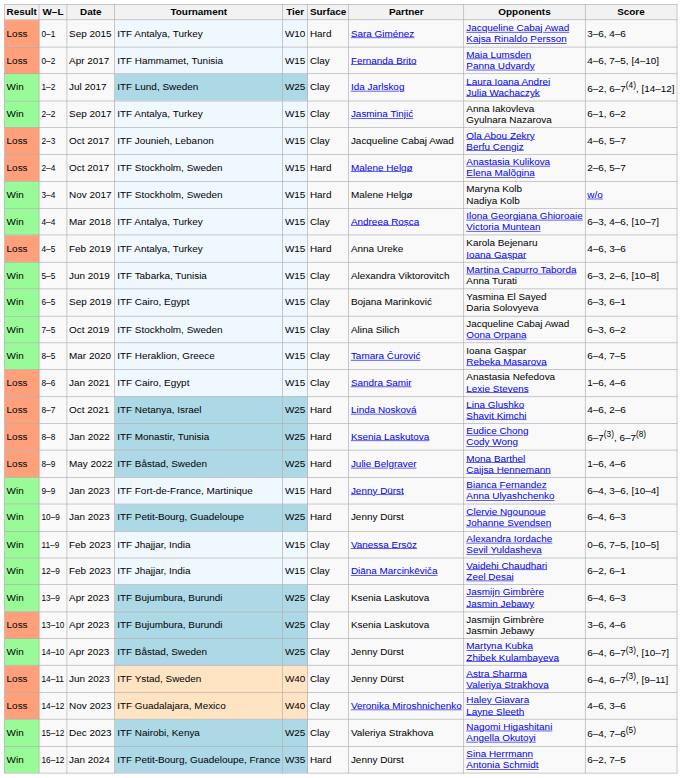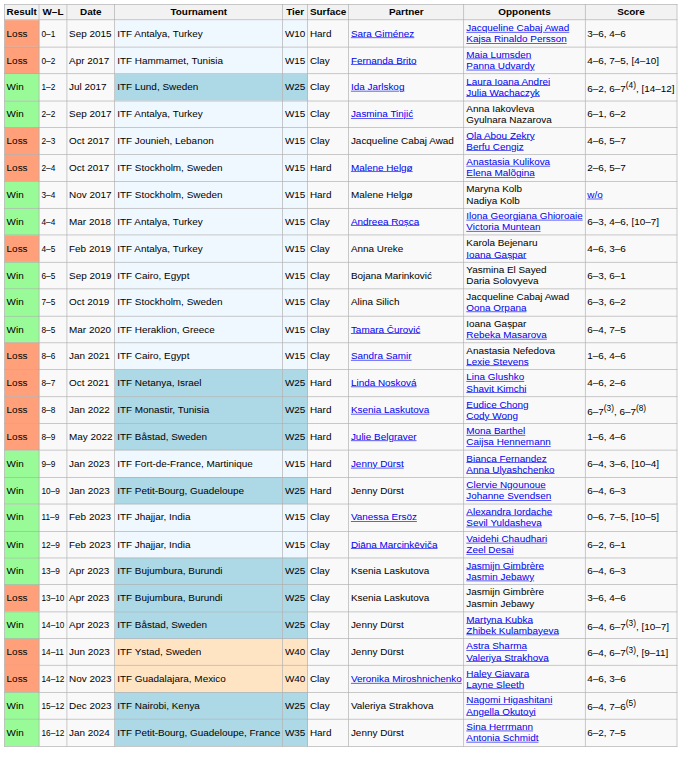4–5 | Surface: Hard -> Clay
- row: Win | 5–5 | Jun 2019 | ITF Tabarka, Tunisia | W15 | Clay | Alexandra Viktorovitch | Martina Capurro Taborda Anna Turati | 6–3, 2–6, [10–8]
